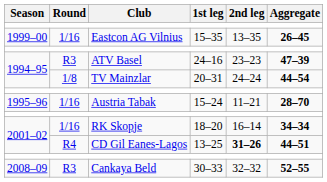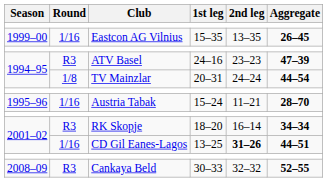RK Skopje | Round: 1/16 -> R3
CD Gil Eanes-Lagos | Round: R4 -> 1/16
